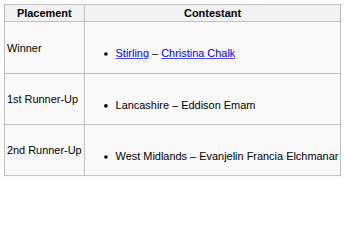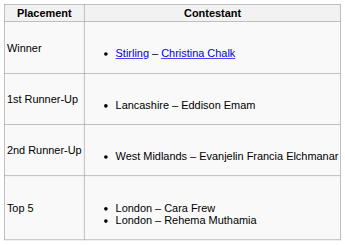+ row: Top 5 | London – Cara Frew London – Rehema Muthamia
